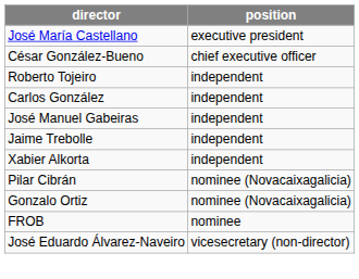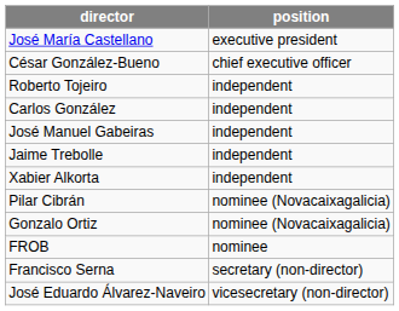+ row: Francisco Serna | secretary (non-director)
